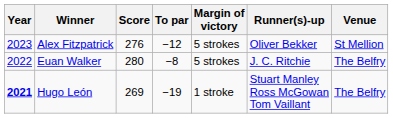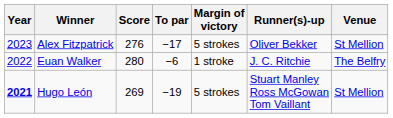Alex Fitzpatrick | To par: −12 -> −17
Euan Walker | To par: −8 -> −6
Euan Walker | Margin of victory: 5 strokes -> 1 stroke
Hugo León | Margin of victory: 1 stroke -> 5 strokes
Hugo León | Venue: The Belfry -> St Mellion
